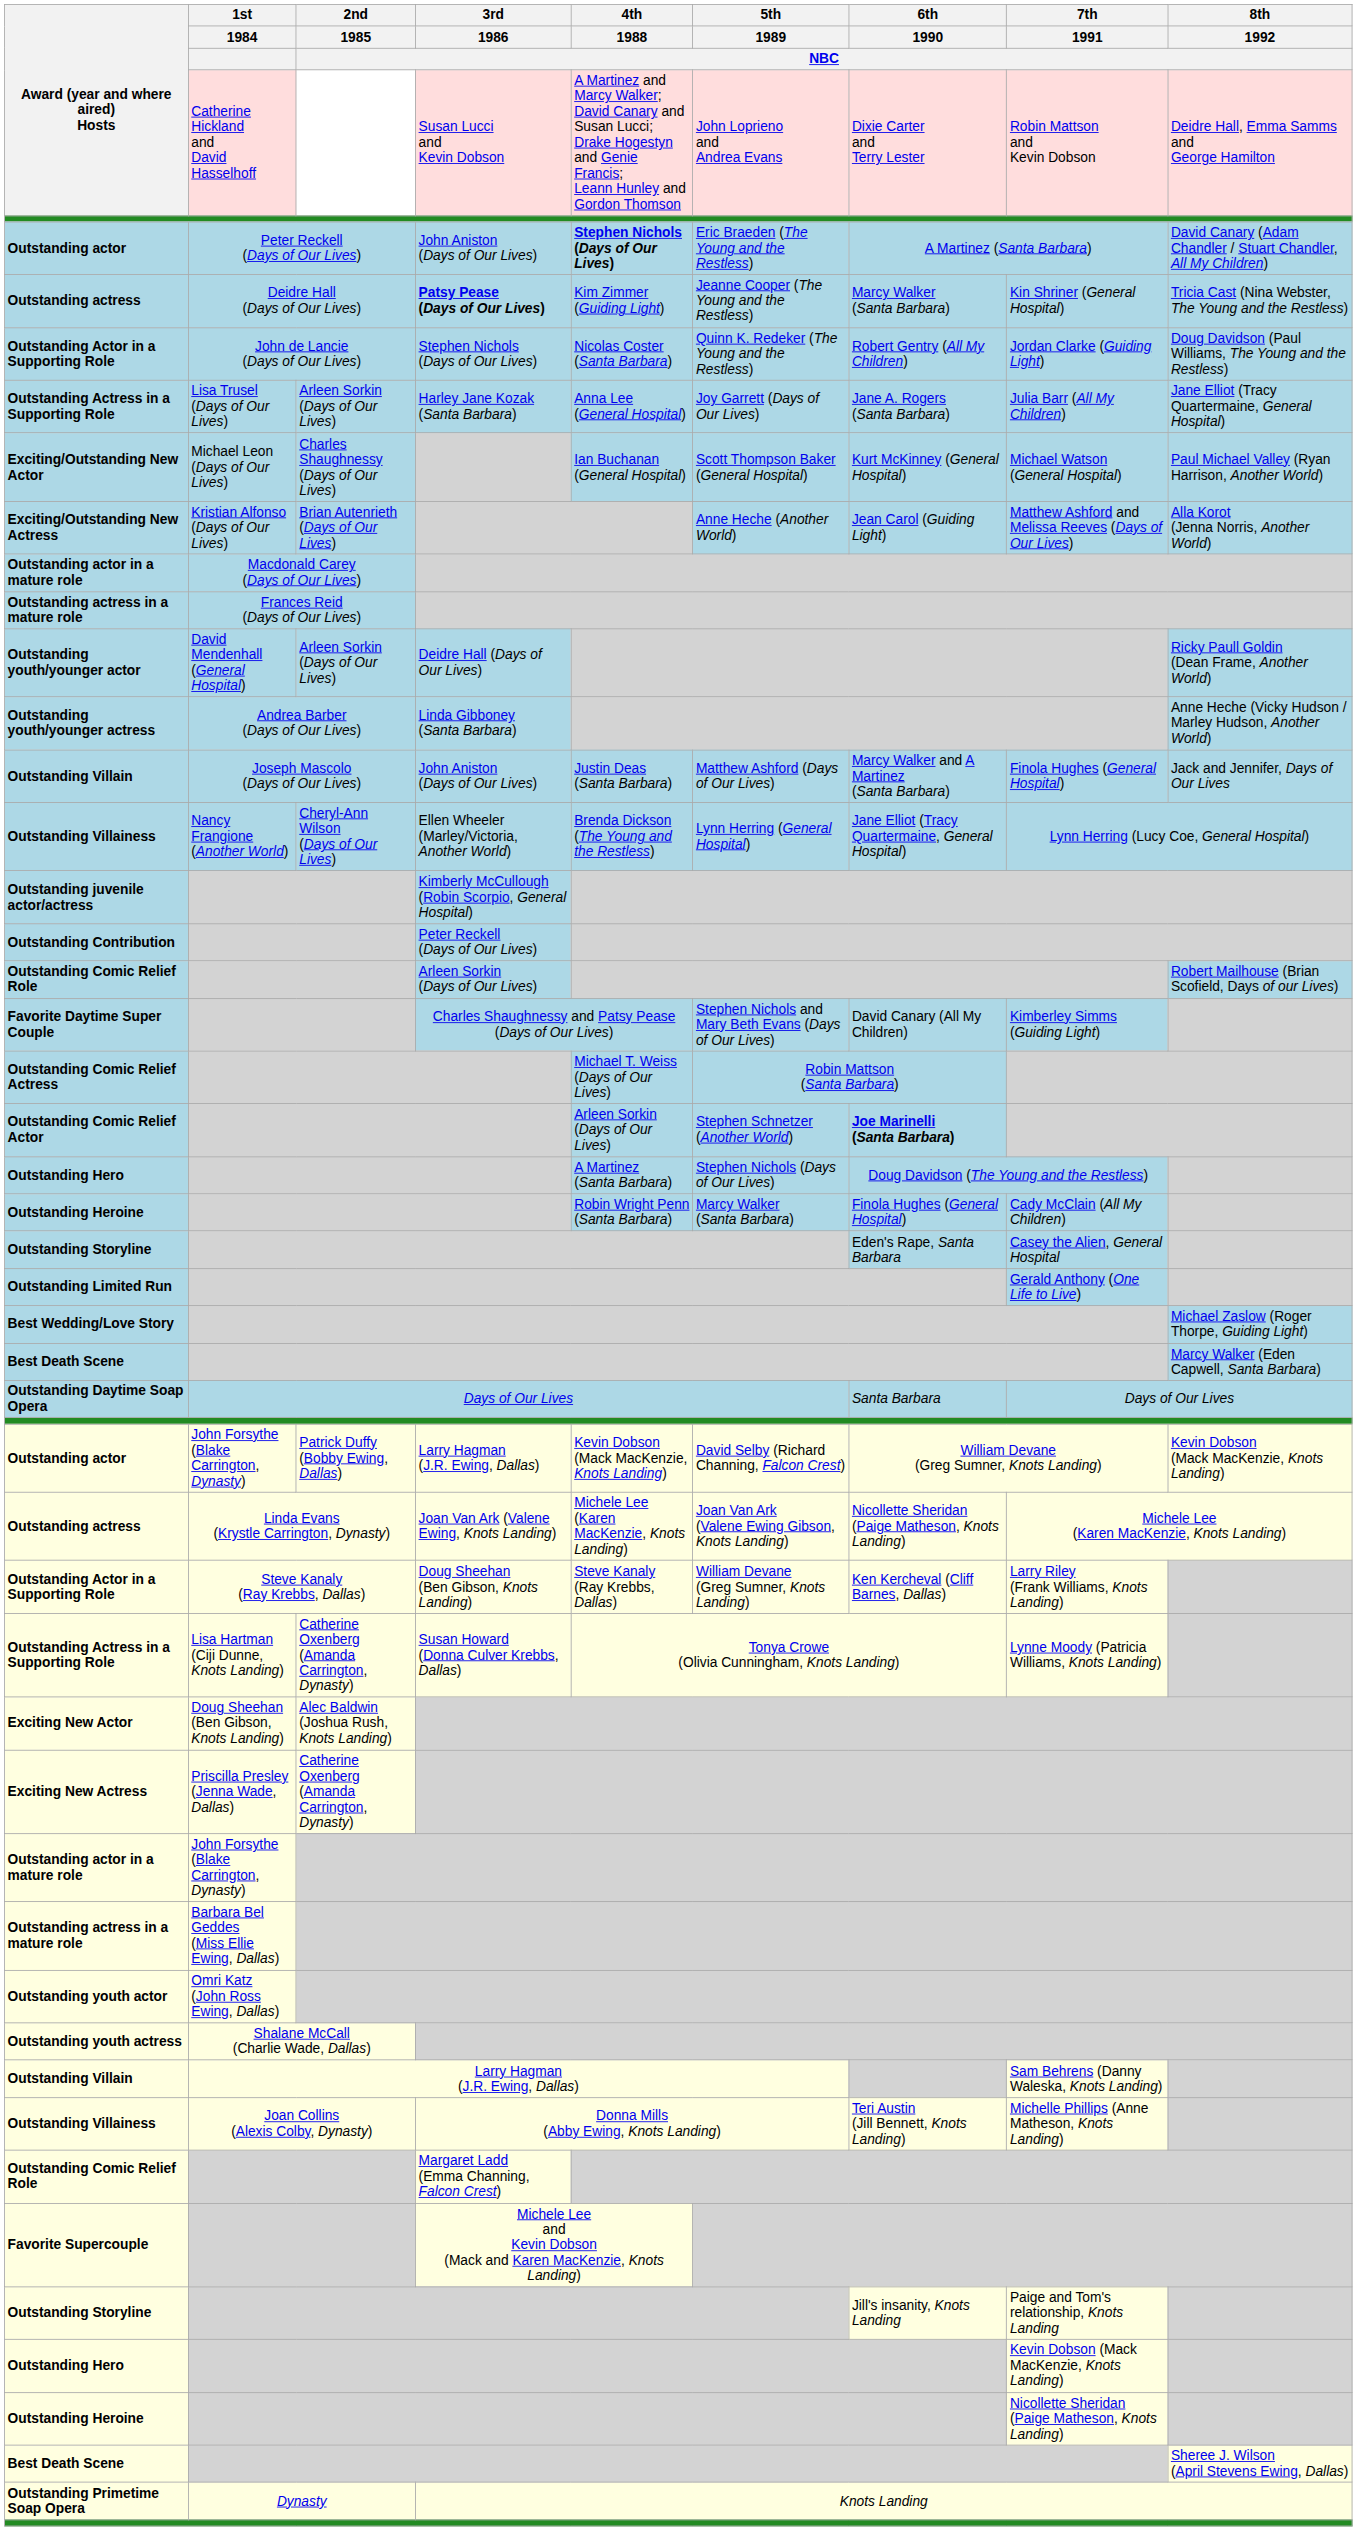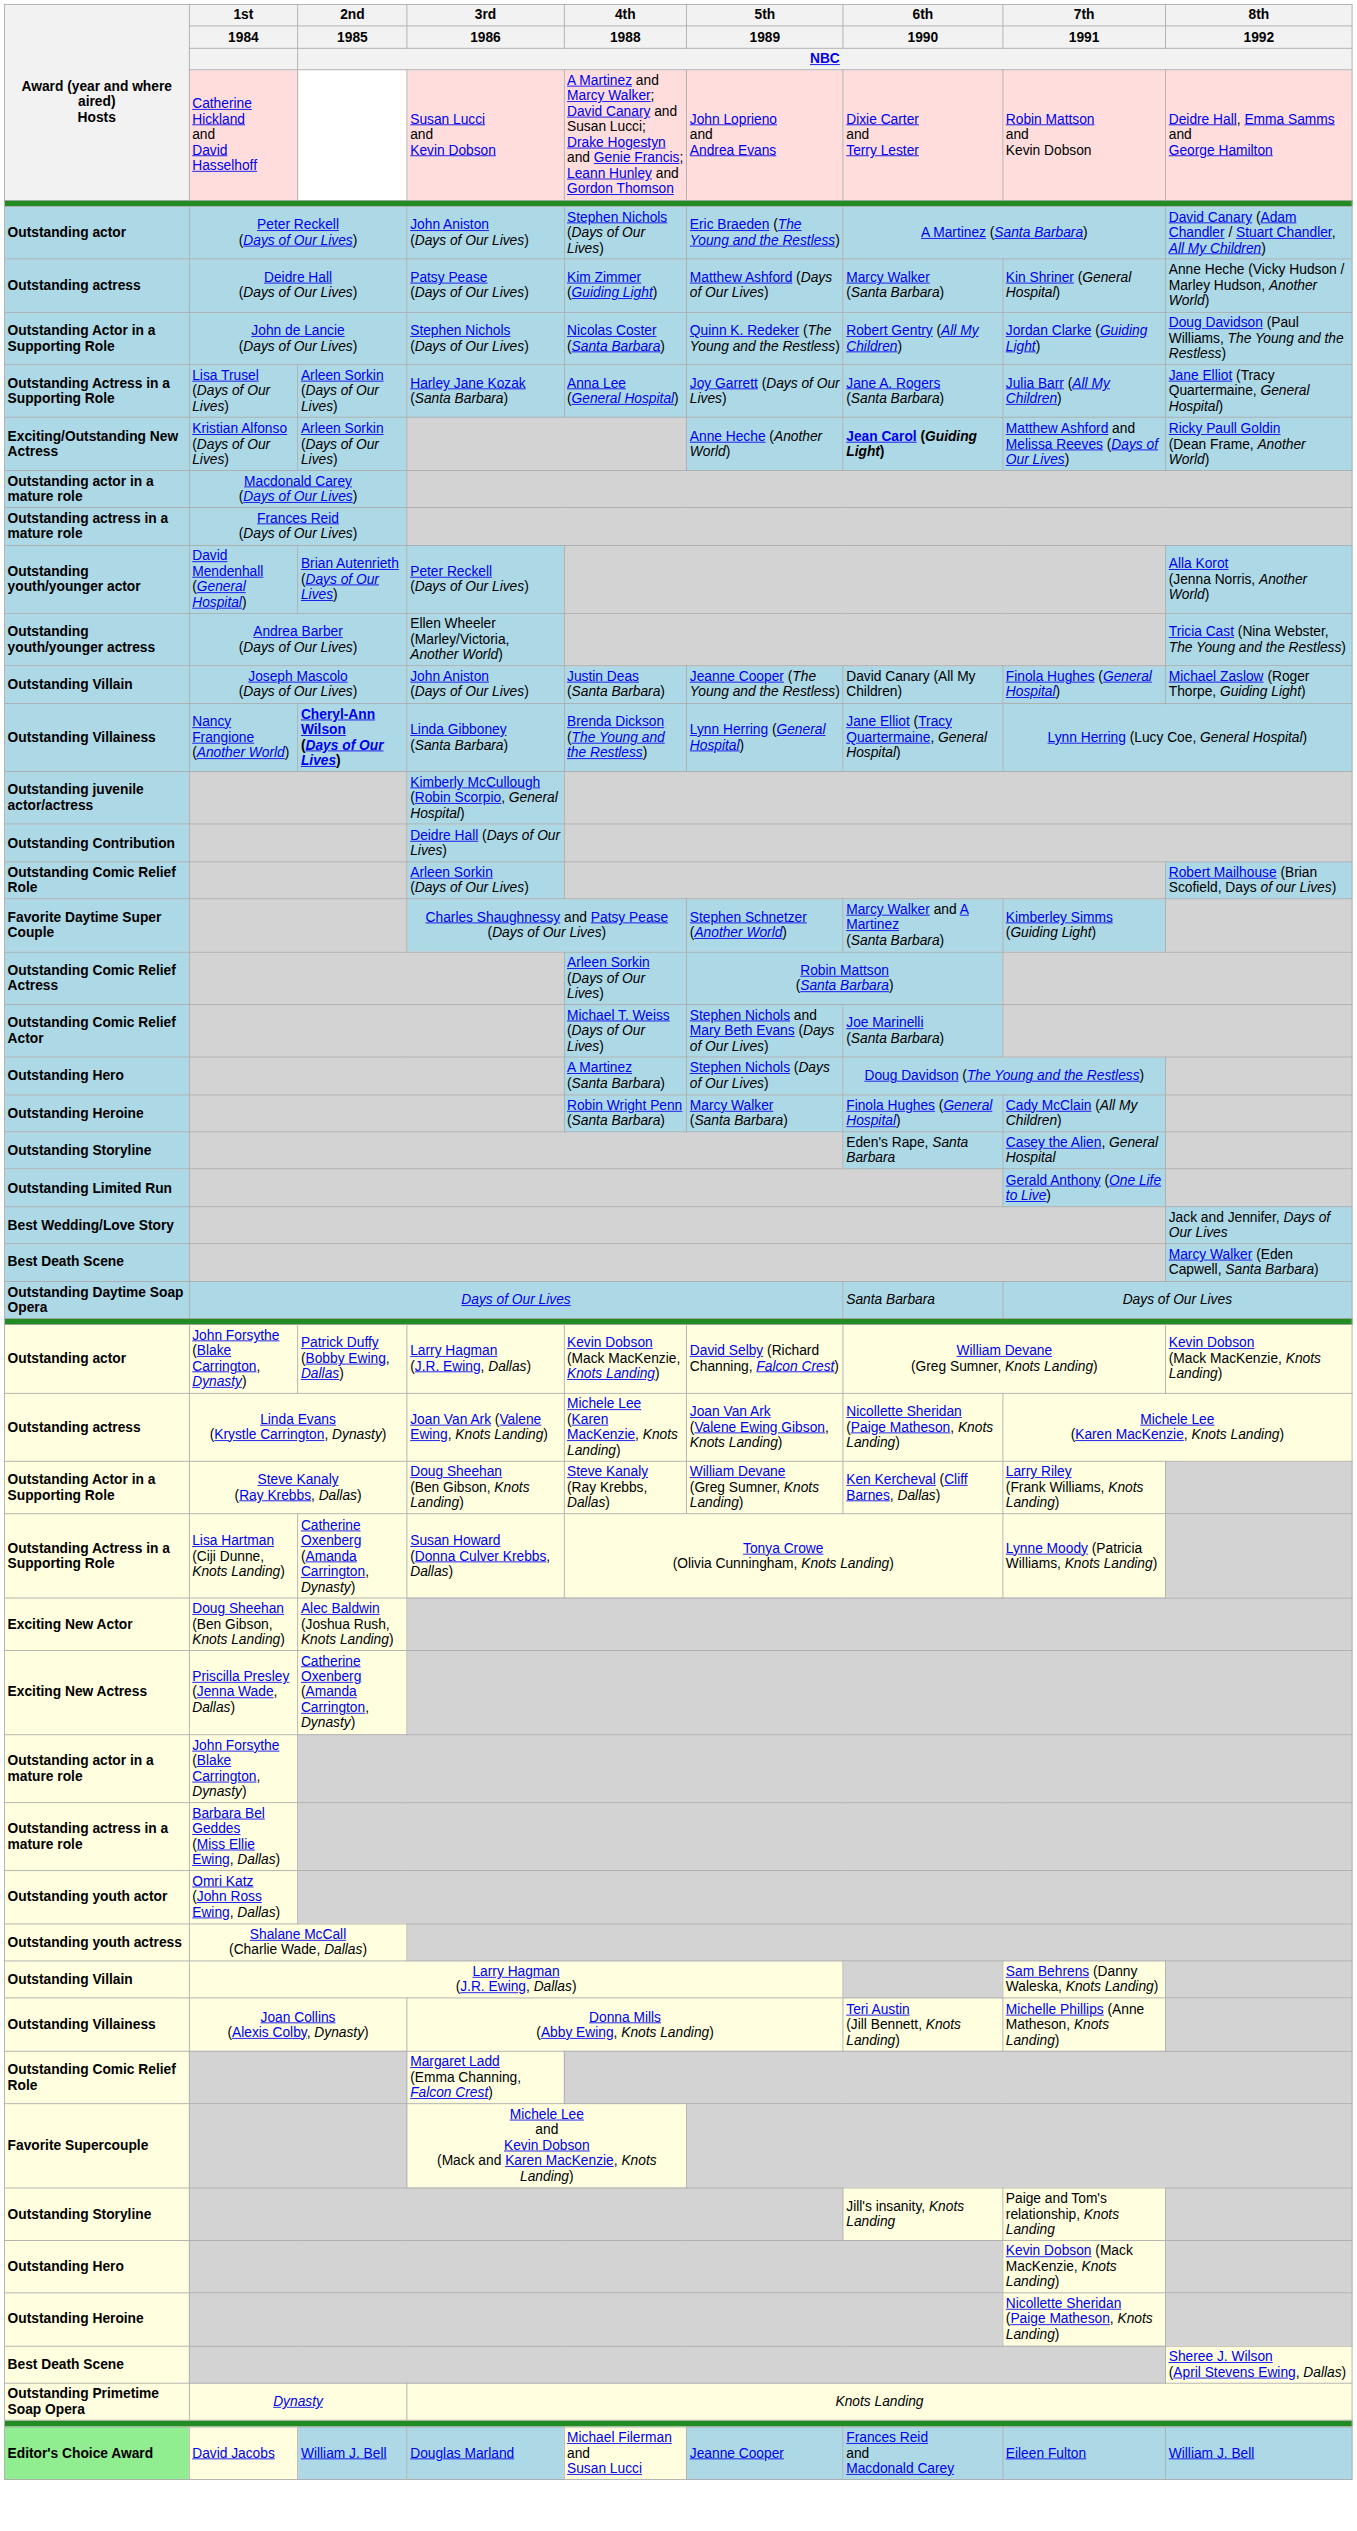Outstanding actor / Peter Reckell (Days of Our Lives) | 4th / 1988 / NBC: bold -> normal
Outstanding actress / Deidre Hall (Days of Our Lives) | 3rd / 1986 / NBC: bold -> normal
Outstanding actress / Deidre Hall (Days of Our Lives) | 5th / 1989 / NBC: Jeanne Cooper (The Young and the Restless) -> Matthew Ashford (Days of Our Lives)
Outstanding actress / Deidre Hall (Days of Our Lives) | 8th / 1992 / NBC: Tricia Cast (Nina Webster, The Young and the Restless) -> Anne Heche (Vicky Hudson / Marley Hudson, Another World)
- row: Exciting/Outstanding New Actor | Michael Leon (Days of Our Lives) | Charles Shaughnessy (Days of Our Lives) | Ian Buchanan (General Hospital) | Scott Thompson Baker (General Hospital) | Kurt McKinney (General Hospital) | Michael Watson (General Hospital) | Paul Michael Valley (Ryan Harrison, Another World)
Exciting/Outstanding New Actress | 2nd / 1985 / NBC: Brian Autenrieth (Days of Our Lives) -> Arleen Sorkin (Days of Our Lives)
Exciting/Outstanding New Actress | 6th / 1990 / NBC: normal -> bold
Exciting/Outstanding New Actress | 8th / 1992 / NBC: Alla Korot (Jenna Norris, Another World) -> Ricky Paull Goldin (Dean Frame, Another World)
Outstanding youth/younger actor | 2nd / 1985 / NBC: Arleen Sorkin (Days of Our Lives) -> Brian Autenrieth (Days of Our Lives)
Outstanding youth/younger actor | 3rd / 1986 / NBC: Deidre Hall (Days of Our Lives) -> Peter Reckell (Days of Our Lives)
Outstanding youth/younger actor | 8th / 1992 / NBC: Ricky Paull Goldin (Dean Frame, Another World) -> Alla Korot (Jenna Norris, Another World)
Outstanding youth/younger actress | 3rd / 1986 / NBC: Linda Gibboney (Santa Barbara) -> Ellen Wheeler (Marley/Victoria, Another World)
Outstanding youth/younger actress | 8th / 1992 / NBC: Anne Heche (Vicky Hudson / Marley Hudson, Another World) -> Tricia Cast (Nina Webster, The Young and the Restless)
Outstanding Villain / Joseph Mascolo (Days of Our Lives) | 5th / 1989 / NBC: Matthew Ashford (Days of Our Lives) -> Jeanne Cooper (The Young and the Restless)
Outstanding Villain / Joseph Mascolo (Days of Our Lives) | 6th / 1990 / NBC: Marcy Walker and A Martinez (Santa Barbara) -> David Canary (All My Children)
Outstanding Villain / Joseph Mascolo (Days of Our Lives) | 8th / 1992 / NBC: Jack and Jennifer, Days of Our Lives -> Michael Zaslow (Roger Thorpe, Guiding Light)
Outstanding Villainess / Nancy Frangione (Another World) | 2nd / 1985 / NBC: normal -> bold
Outstanding Villainess / Nancy Frangione (Another World) | 3rd / 1986 / NBC: Ellen Wheeler (Marley/Victoria, Another World) -> Linda Gibboney (Santa Barbara)
Outstanding Contribution | 3rd / 1986 / NBC: Peter Reckell (Days of Our Lives) -> Deidre Hall (Days of Our Lives)
Favorite Daytime Super Couple | 5th / 1989 / NBC: Stephen Nichols and Mary Beth Evans (Days of Our Lives) -> Stephen Schnetzer (Another World)
Favorite Daytime Super Couple | 6th / 1990 / NBC: David Canary (All My Children) -> Marcy Walker and A Martinez (Santa Barbara)
Outstanding Comic Relief Actress | 4th / 1988 / NBC: Michael T. Weiss (Days of Our Lives) -> Arleen Sorkin (Days of Our Lives)
Outstanding Comic Relief Actor | 4th / 1988 / NBC: Arleen Sorkin (Days of Our Lives) -> Michael T. Weiss (Days of Our Lives)
Outstanding Comic Relief Actor | 5th / 1989 / NBC: Stephen Schnetzer (Another World) -> Stephen Nichols and Mary Beth Evans (Days of Our Lives)
Outstanding Comic Relief Actor | 6th / 1990 / NBC: bold -> normal
Best Wedding/Love Story | 8th / 1992 / NBC: Michael Zaslow (Roger Thorpe, Guiding Light) -> Jack and Jennifer, Days of Our Lives
+ row: Editor's Choice Award | David Jacobs | William J. Bell | Douglas Marland | Michael Filerman and Susan Lucci | Jeanne Cooper | Frances Reid and Macdonald Carey | Eileen Fulton | William J. Bell
